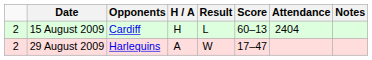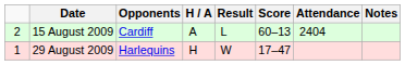15 August 2009 | H / A: H -> A
29 August 2009 | column 1: 2 -> 1
29 August 2009 | H / A: A -> H
